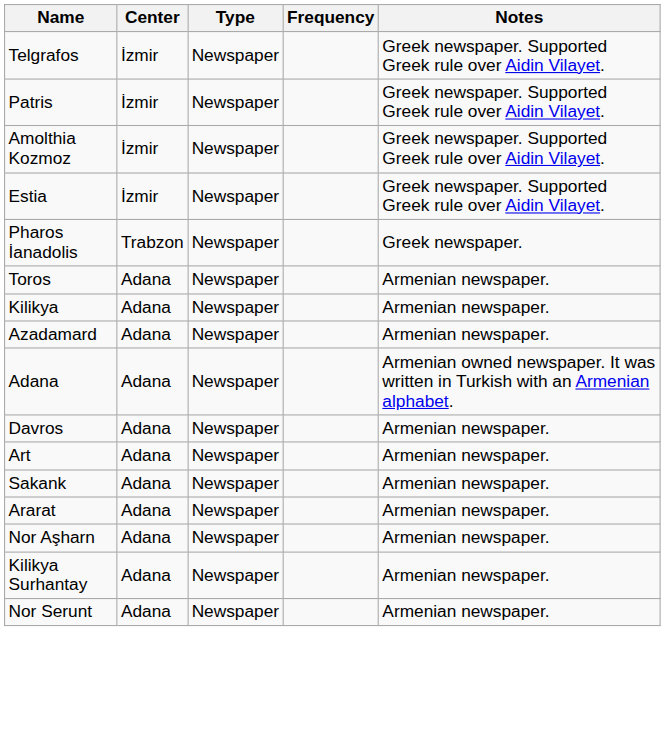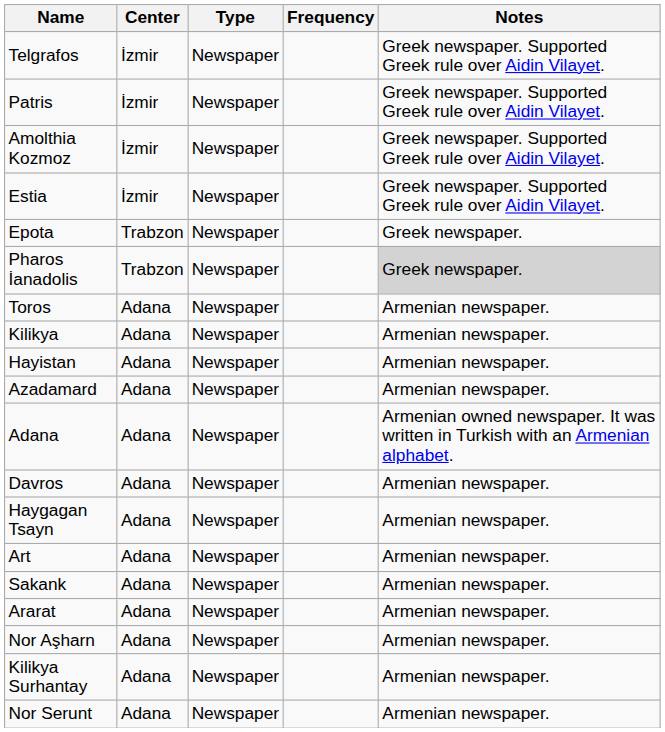+ row: Epota | Trabzon | Newspaper | Greek newspaper.
Pharos İanadolis | Notes: no background -> lightgrey background
+ row: Hayistan | Adana | Newspaper | Armenian newspaper.
+ row: Haygagan Tsayn | Adana | Newspaper | Armenian newspaper.
